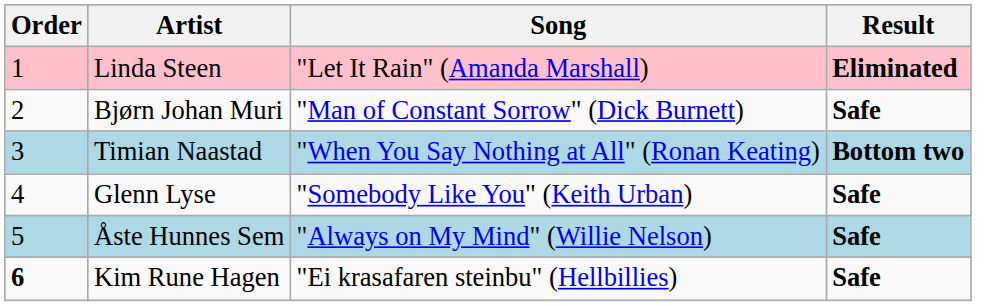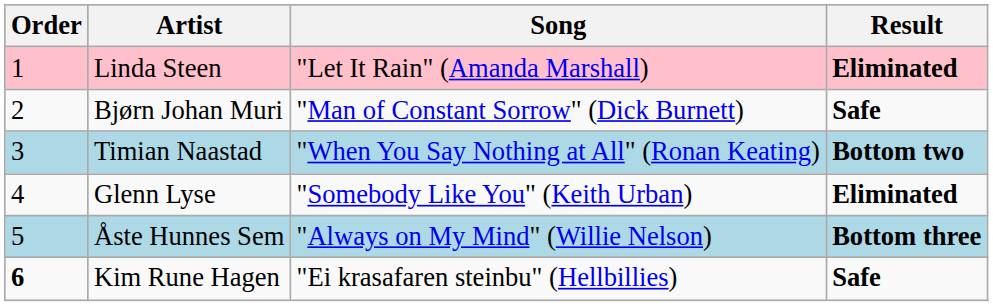Glenn Lyse | Result: Safe -> Eliminated
Åste Hunnes Sem | Result: Safe -> Bottom three
